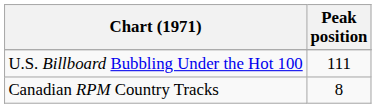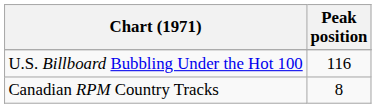U.S. Billboard Bubbling Under the Hot 100 | Peak position: 111 -> 116
